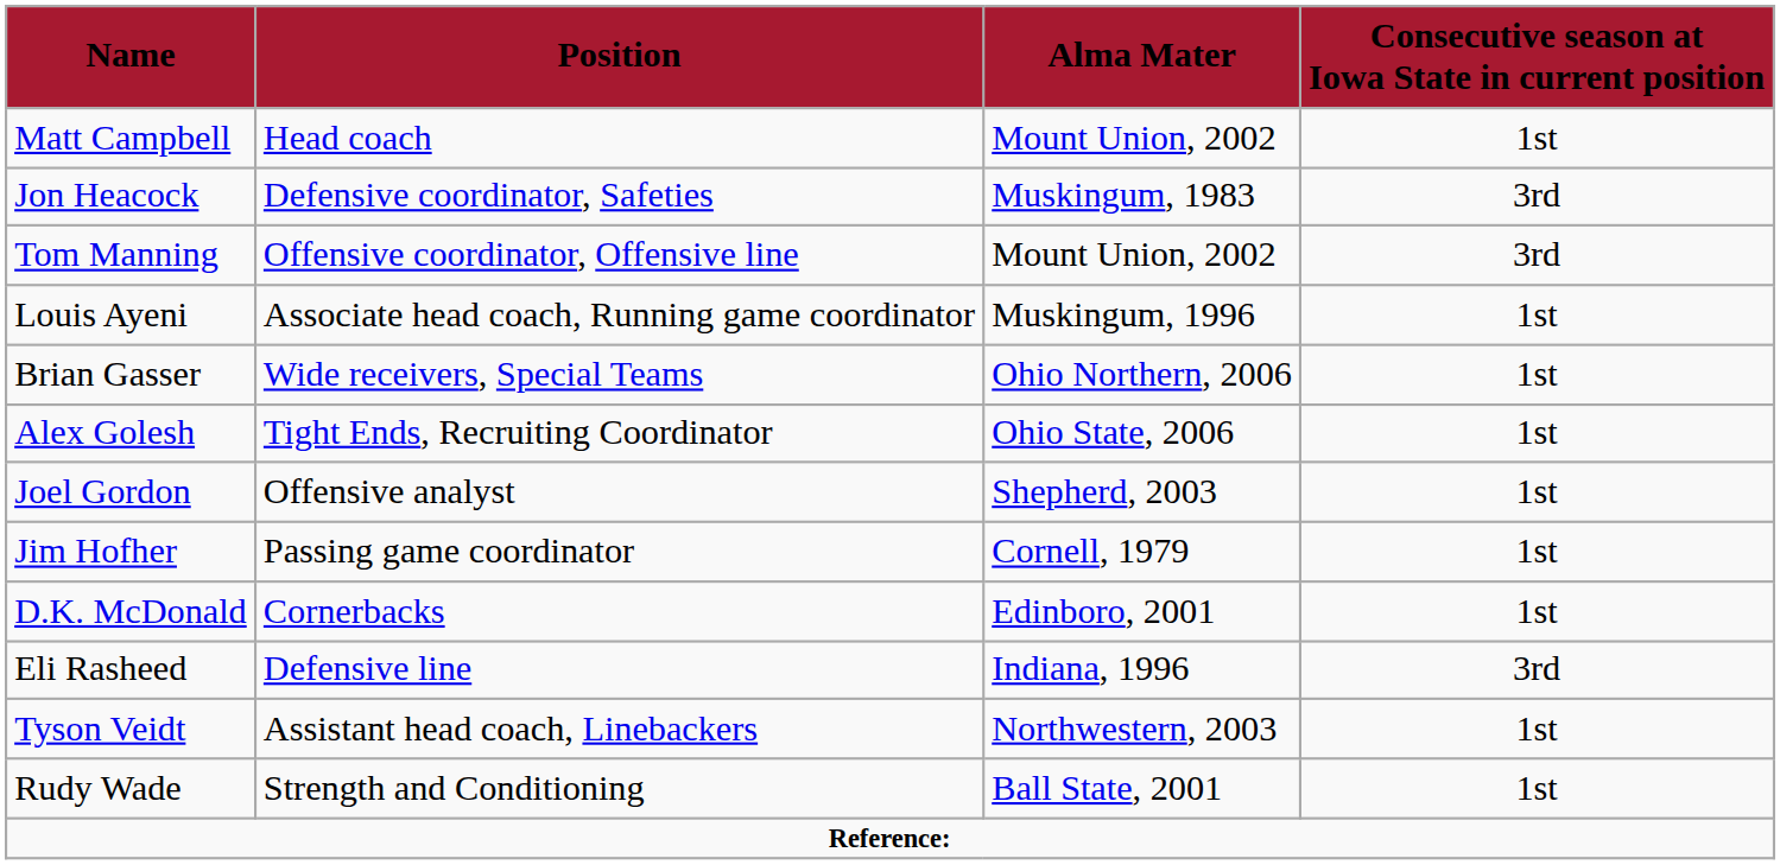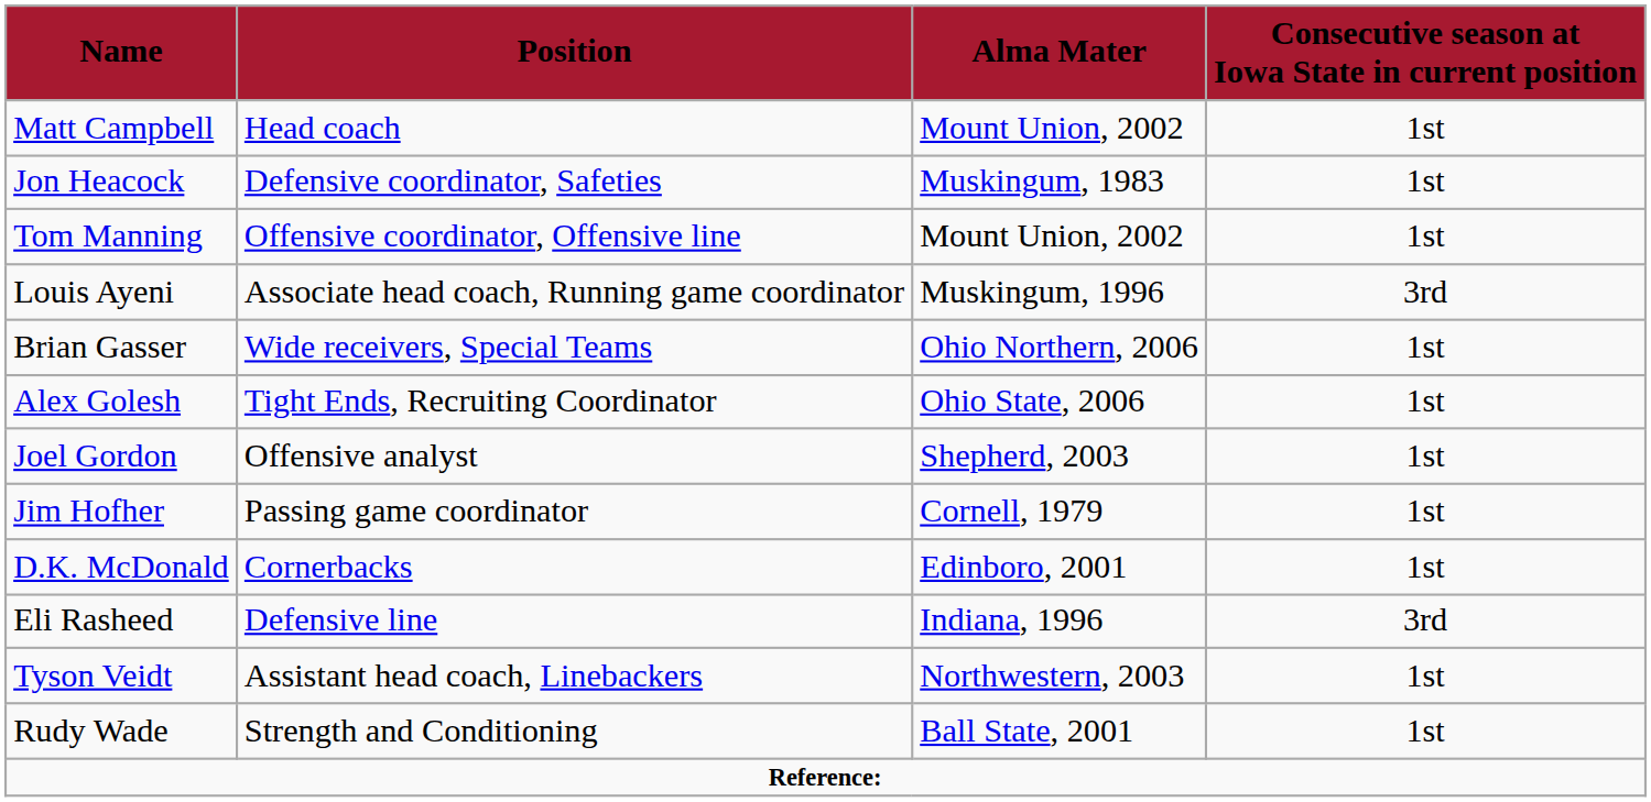Jon Heacock | Consecutive season at Iowa State in current position: 3rd -> 1st
Tom Manning | Consecutive season at Iowa State in current position: 3rd -> 1st
Louis Ayeni | Consecutive season at Iowa State in current position: 1st -> 3rd
